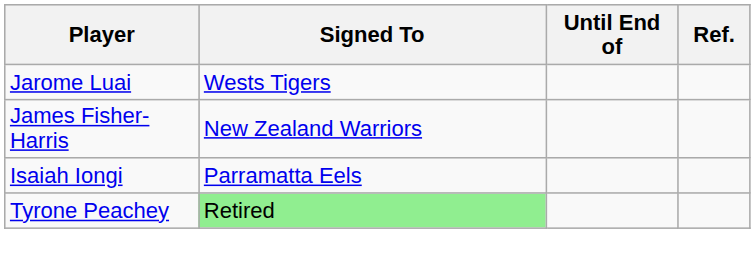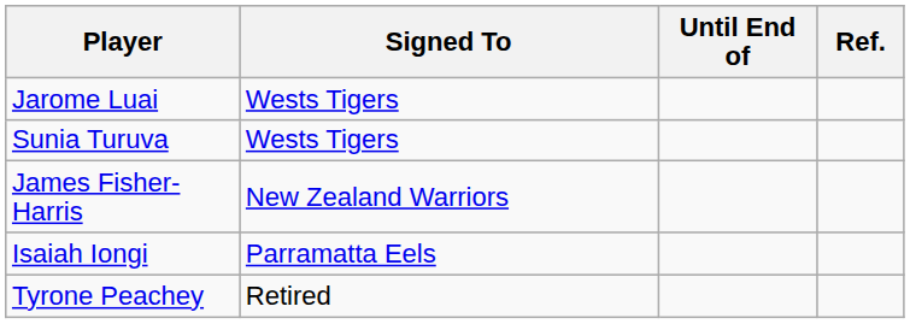+ row: Sunia Turuva | Wests Tigers
Tyrone Peachey | Signed To: lightgreen background -> no background
